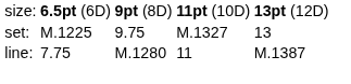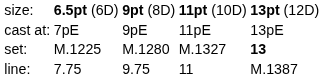+ row: cast at: | 7pE | 9pE | 11pE | 13pE
set: | column 3: 9.75 -> M.1280
set: | column 5: normal -> bold
line: | column 3: M.1280 -> 9.75
